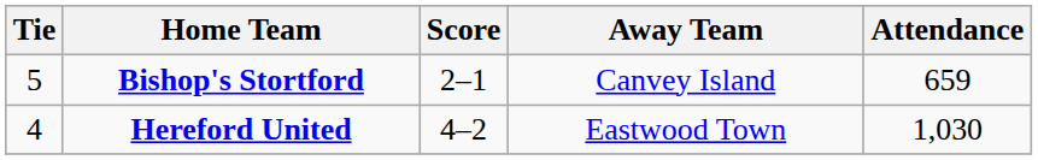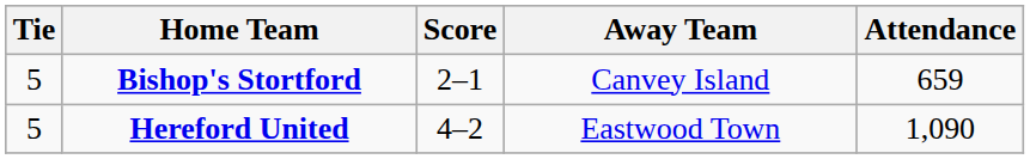Hereford United | Tie: 4 -> 5
Hereford United | Attendance: 1,030 -> 1,090
